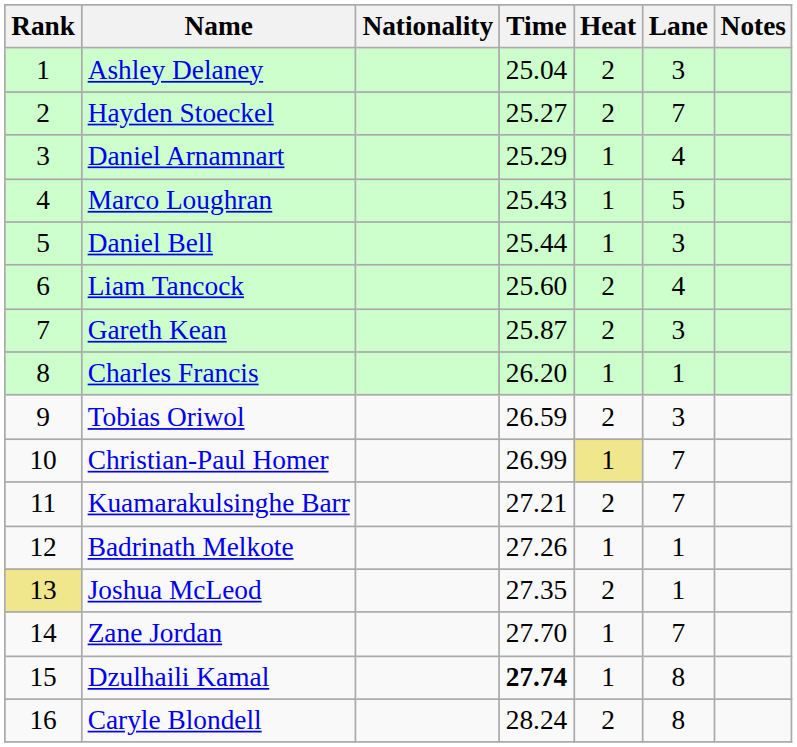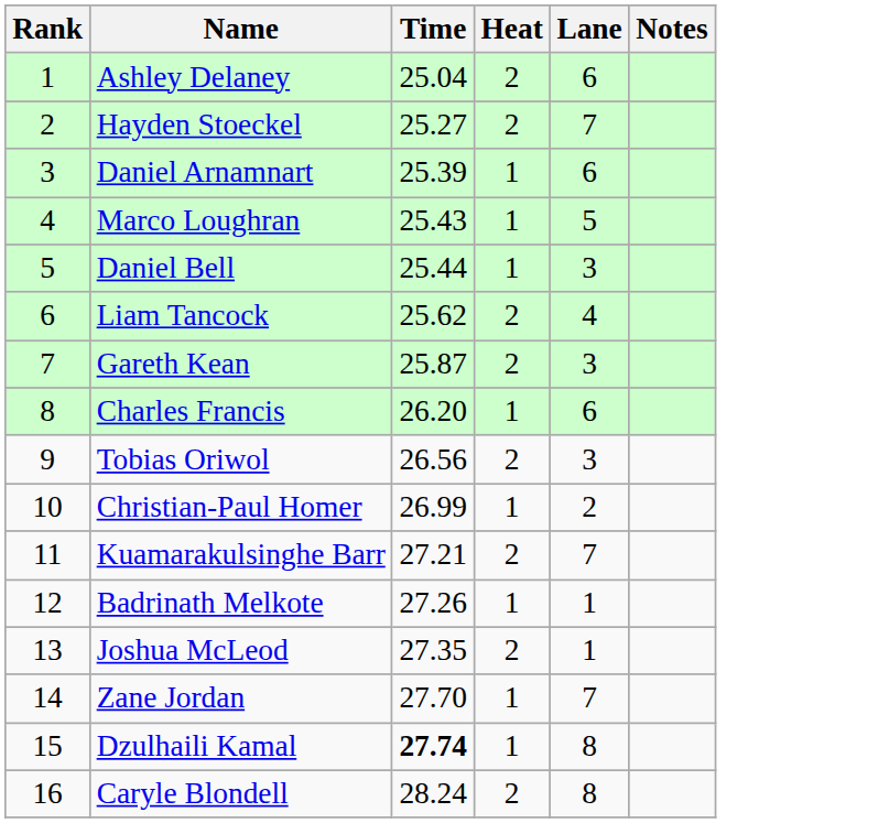- column: Nationality
Ashley Delaney | Lane: 3 -> 6
Daniel Arnamnart | Time: 25.29 -> 25.39
Daniel Arnamnart | Lane: 4 -> 6
Liam Tancock | Time: 25.60 -> 25.62
Charles Francis | Lane: 1 -> 6
Tobias Oriwol | Time: 26.59 -> 26.56
Christian-Paul Homer | Heat: khaki background -> no background
Christian-Paul Homer | Lane: 7 -> 2
Joshua McLeod | Rank: khaki background -> no background
